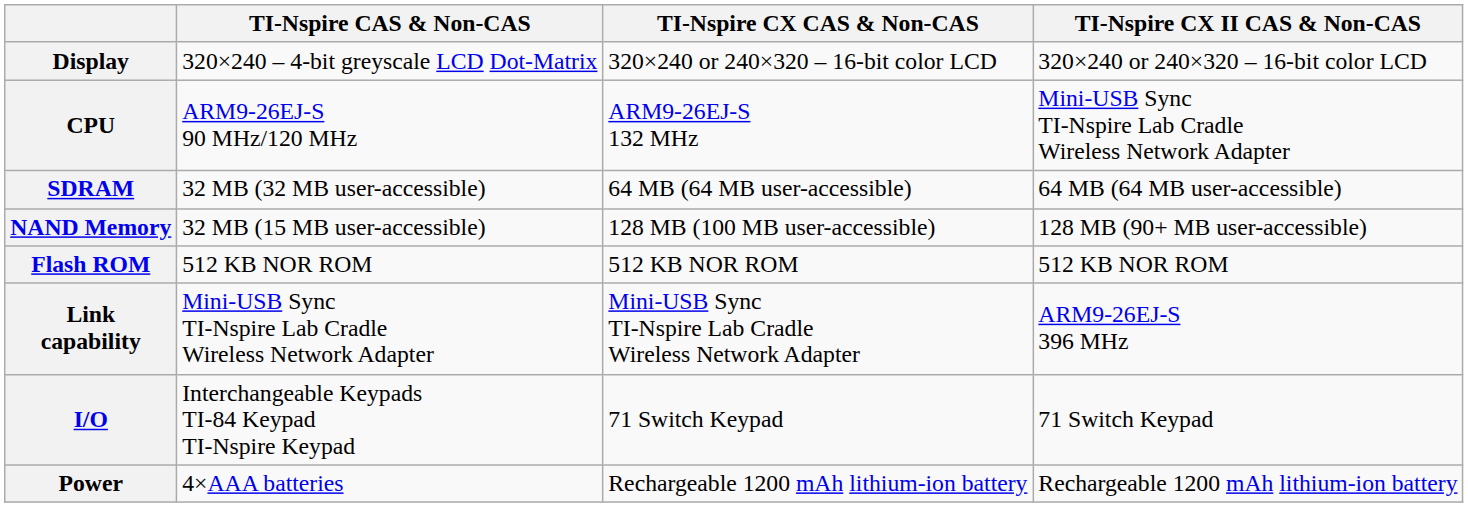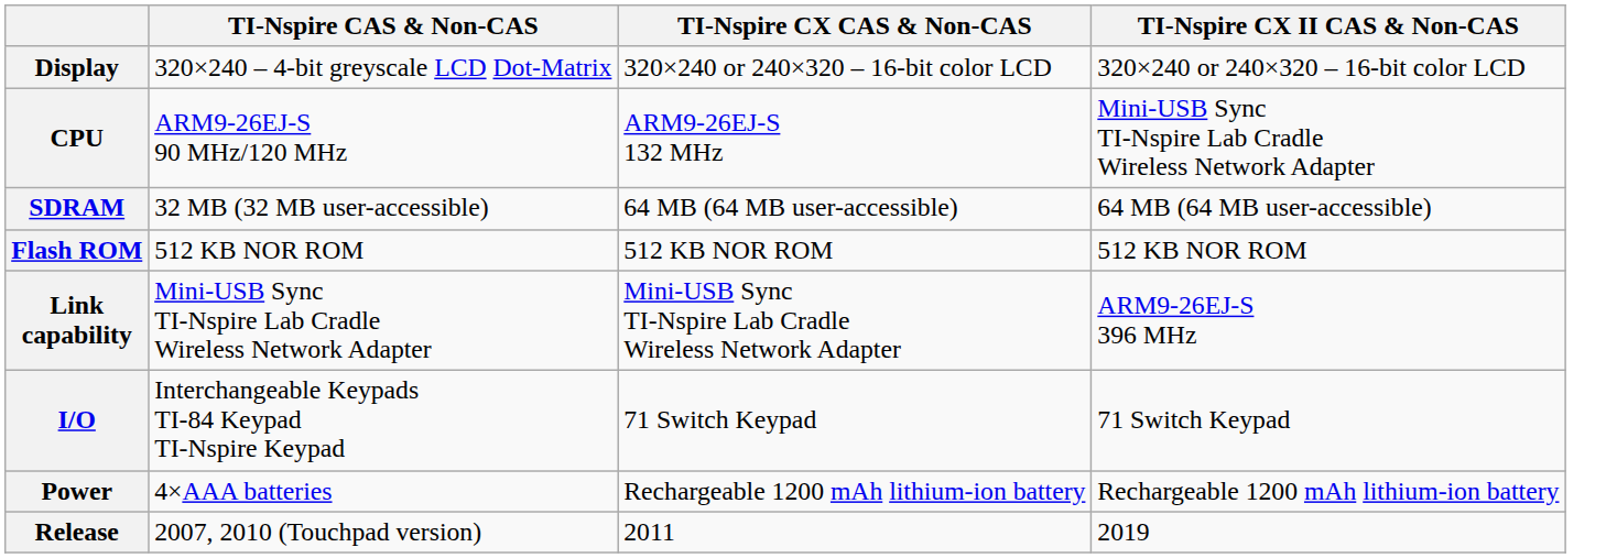- row: NAND Memory | 32 MB (15 MB user-accessible) | 128 MB (100 MB user-accessible) | 128 MB (90+ MB user-accessible)
+ row: Release | 2007, 2010 (Touchpad version) | 2011 | 2019
